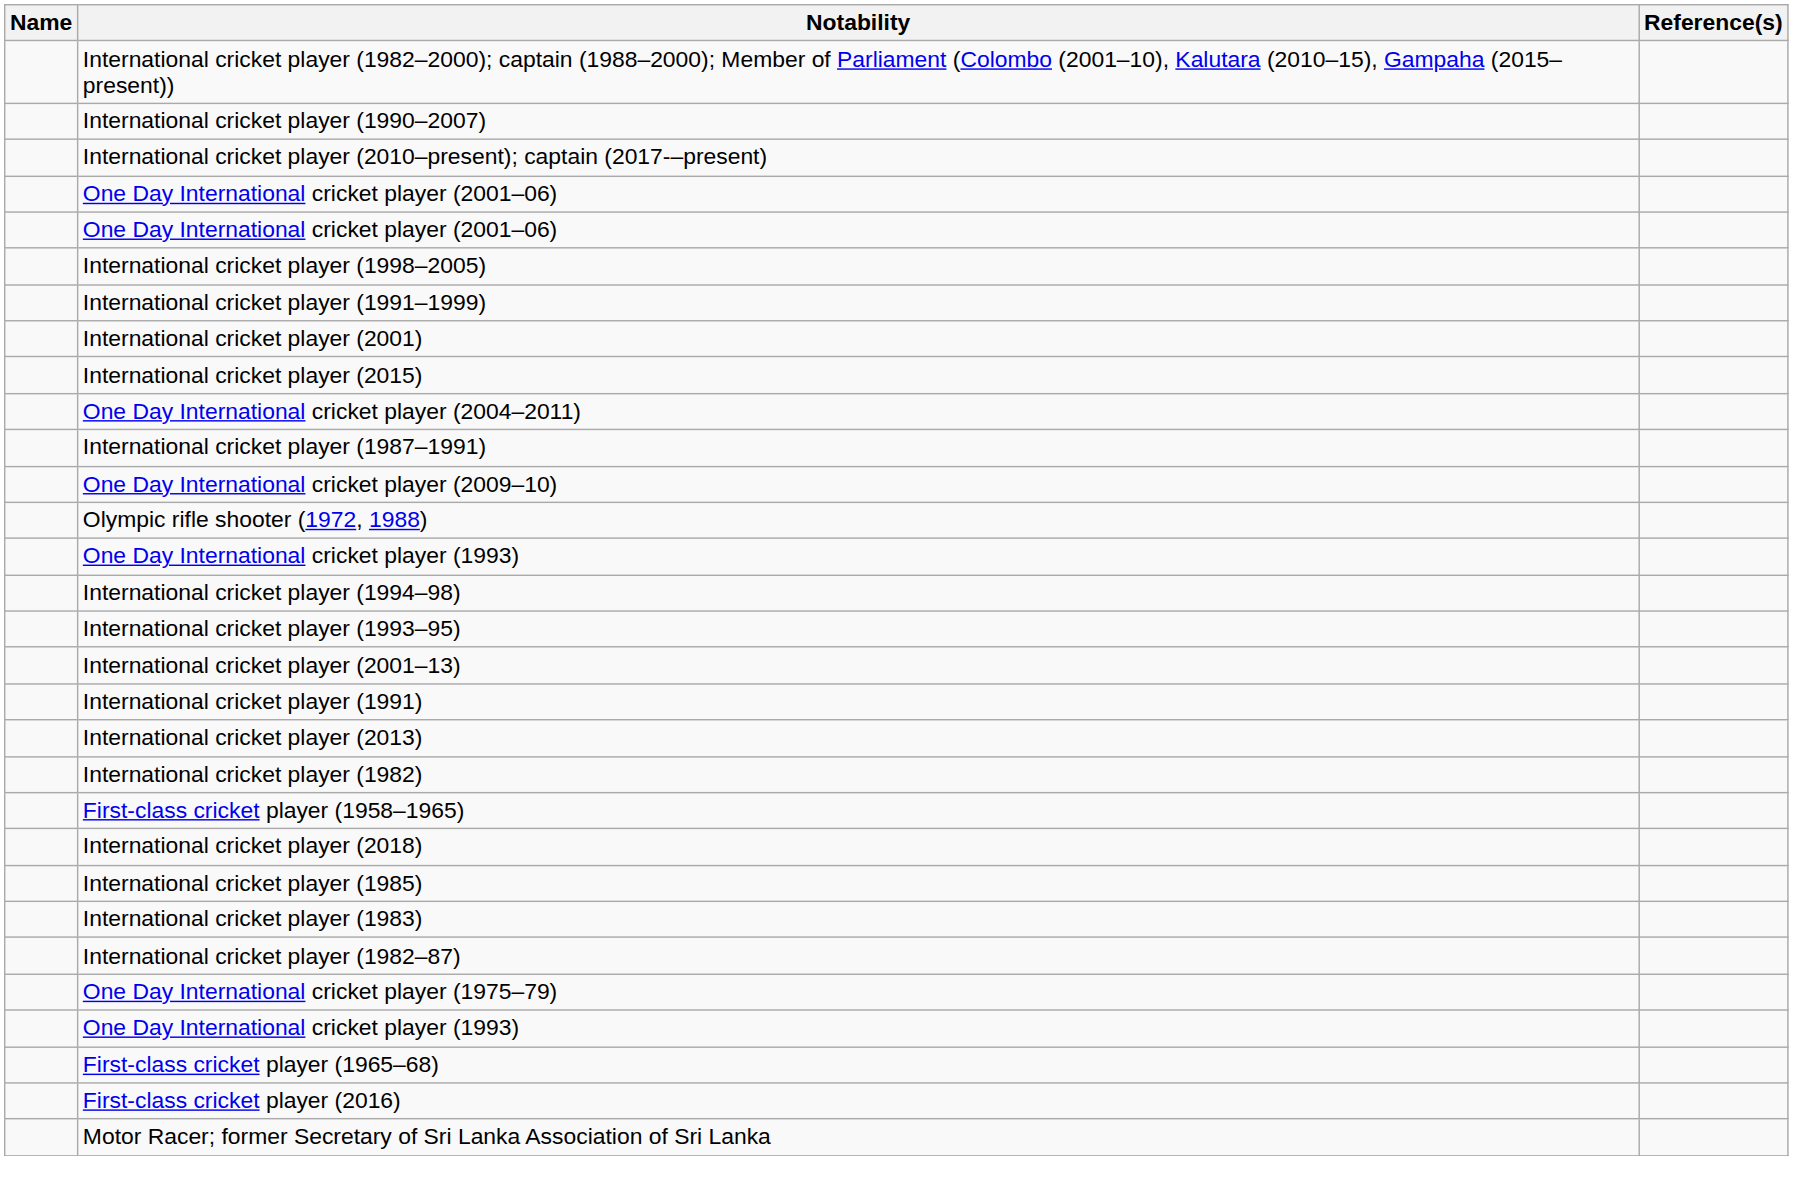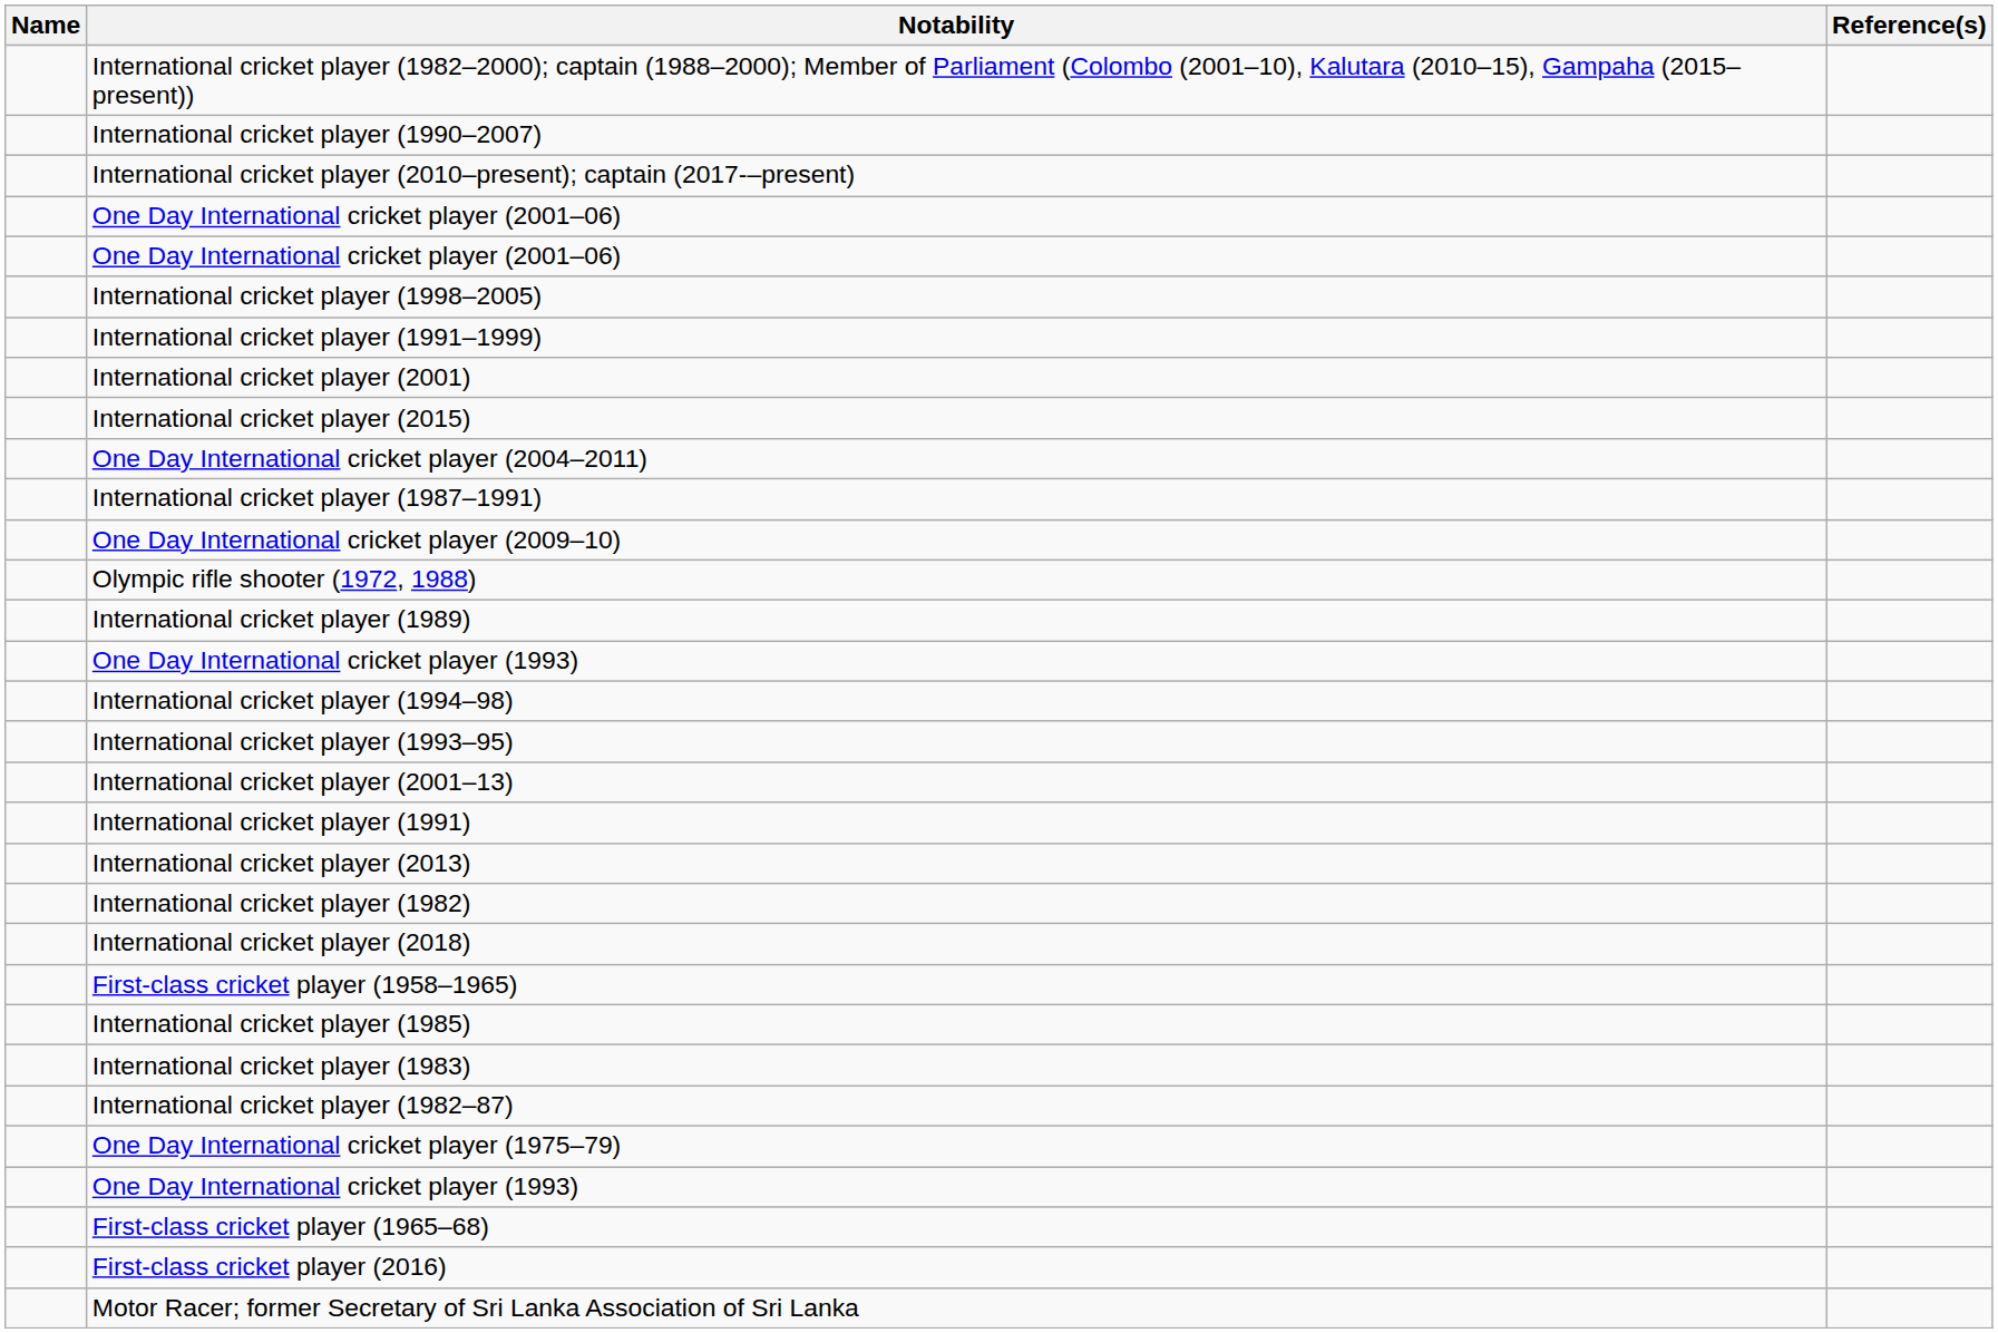+ row: International cricket player (1989)
rows swapped: International cricket player (2018) <-> First-class cricket player (1958–1965)
